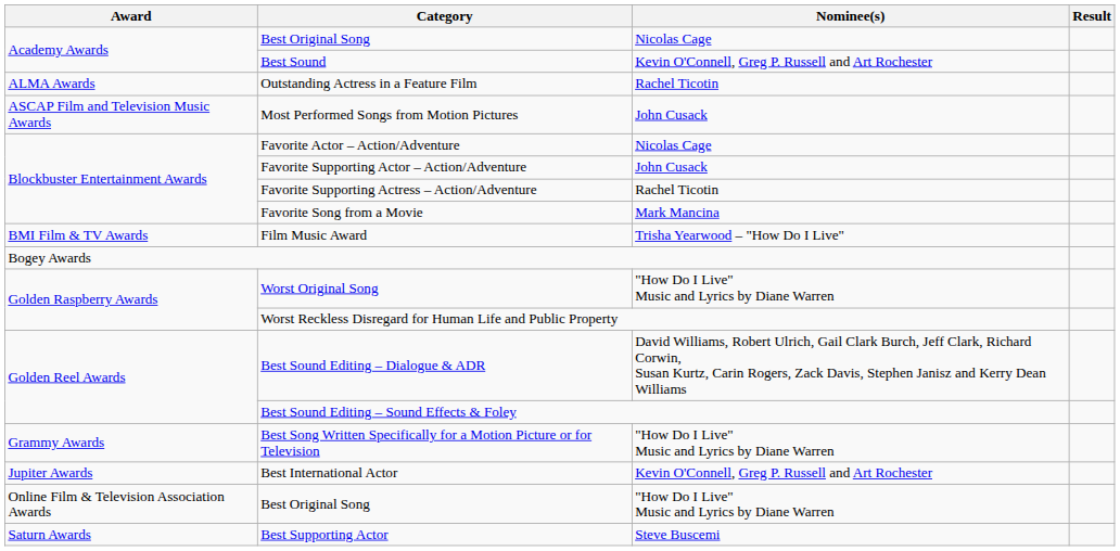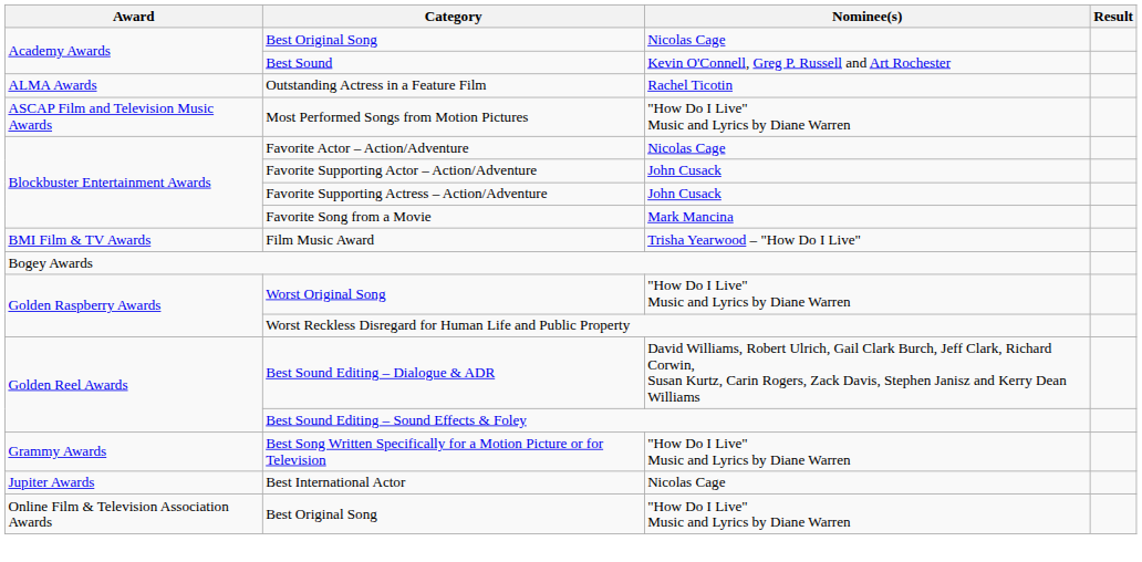Most Performed Songs from Motion Pictures | Nominee(s): John Cusack -> "How Do I Live" Music and Lyrics by Diane Warren
Favorite Supporting Actress – Action/Adventure | Nominee(s): Rachel Ticotin -> John Cusack
Best International Actor | Nominee(s): Kevin O'Connell, Greg P. Russell and Art Rochester -> Nicolas Cage
- row: Saturn Awards | Best Supporting Actor | Steve Buscemi
